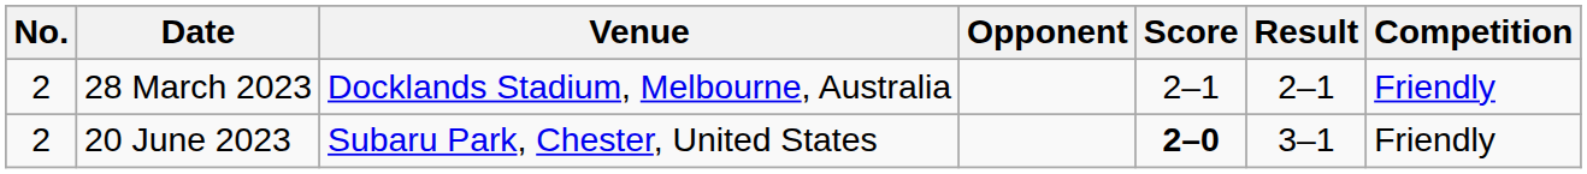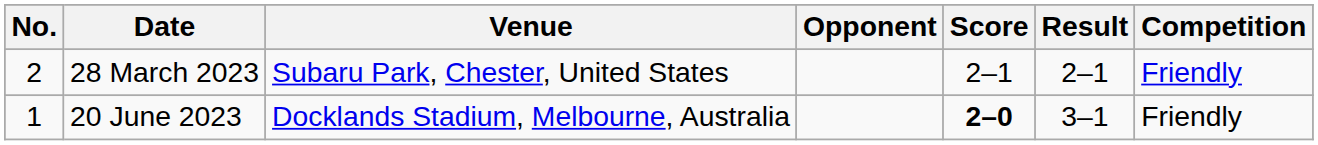28 March 2023 | Venue: Docklands Stadium, Melbourne, Australia -> Subaru Park, Chester, United States
20 June 2023 | No.: 2 -> 1
20 June 2023 | Venue: Subaru Park, Chester, United States -> Docklands Stadium, Melbourne, Australia
